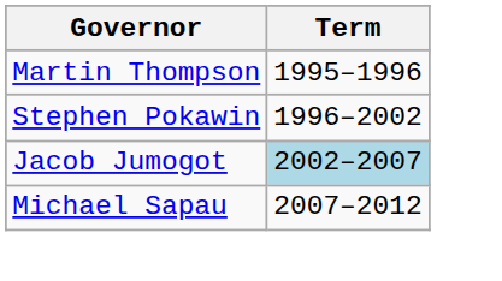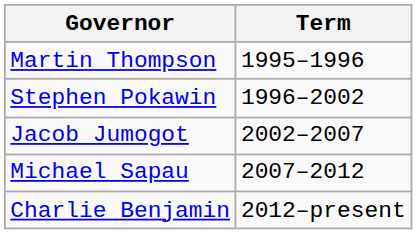Jacob Jumogot | Term: lightblue background -> no background
+ row: Charlie Benjamin | 2012–present
